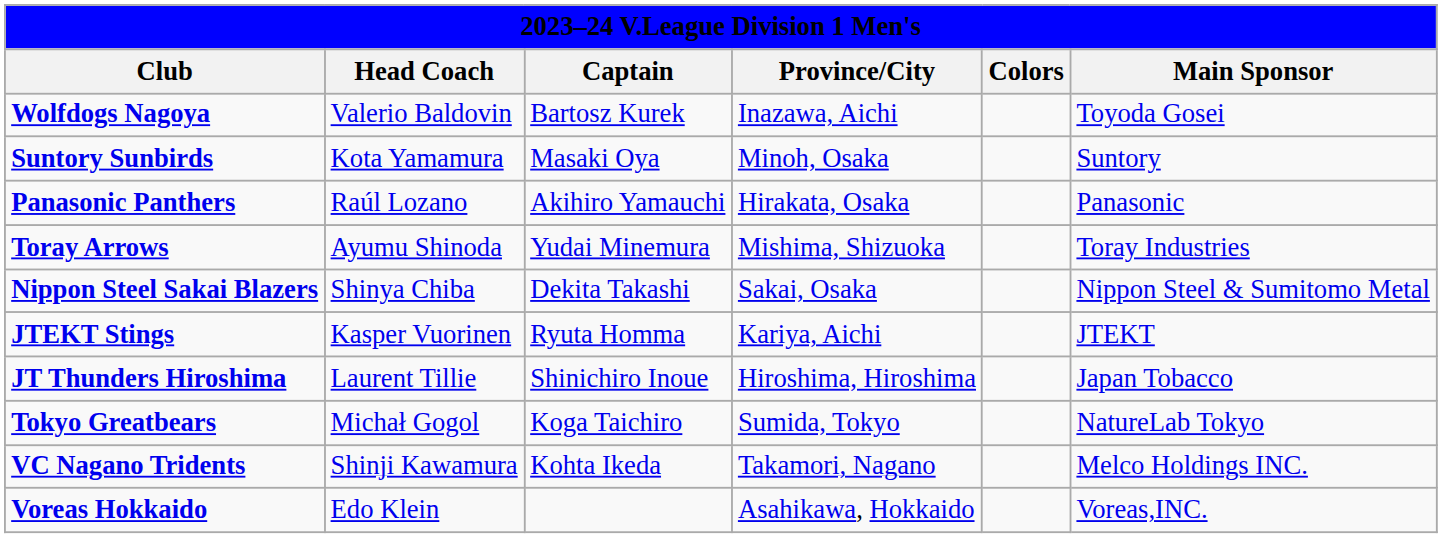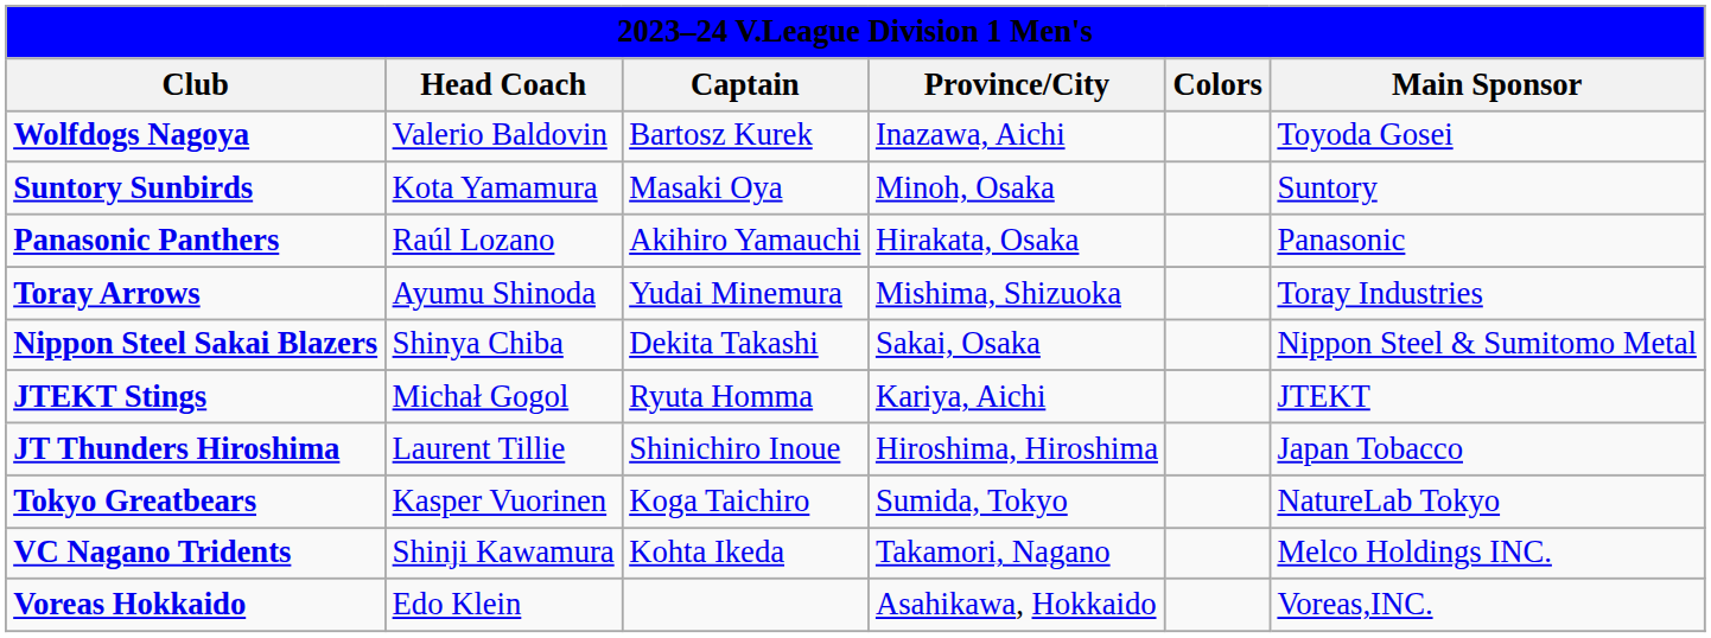JTEKT Stings | Head Coach: Kasper Vuorinen -> Michał Gogol
Tokyo Greatbears | Head Coach: Michał Gogol -> Kasper Vuorinen
